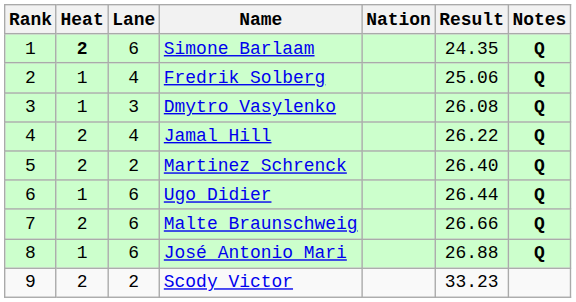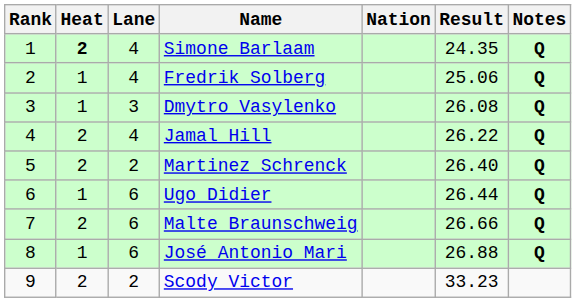Simone Barlaam | Lane: 6 -> 4
